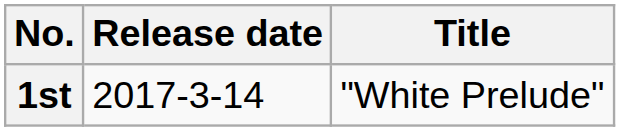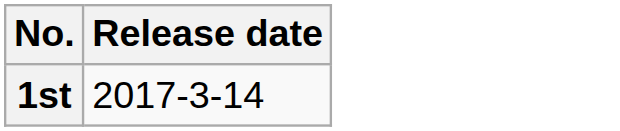- column: Title | "White Prelude"
